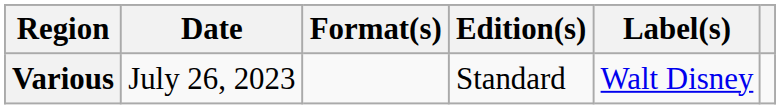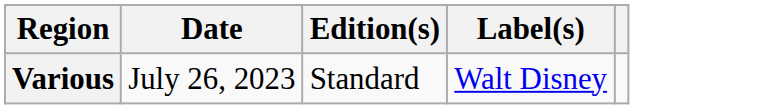- column: Format(s)
